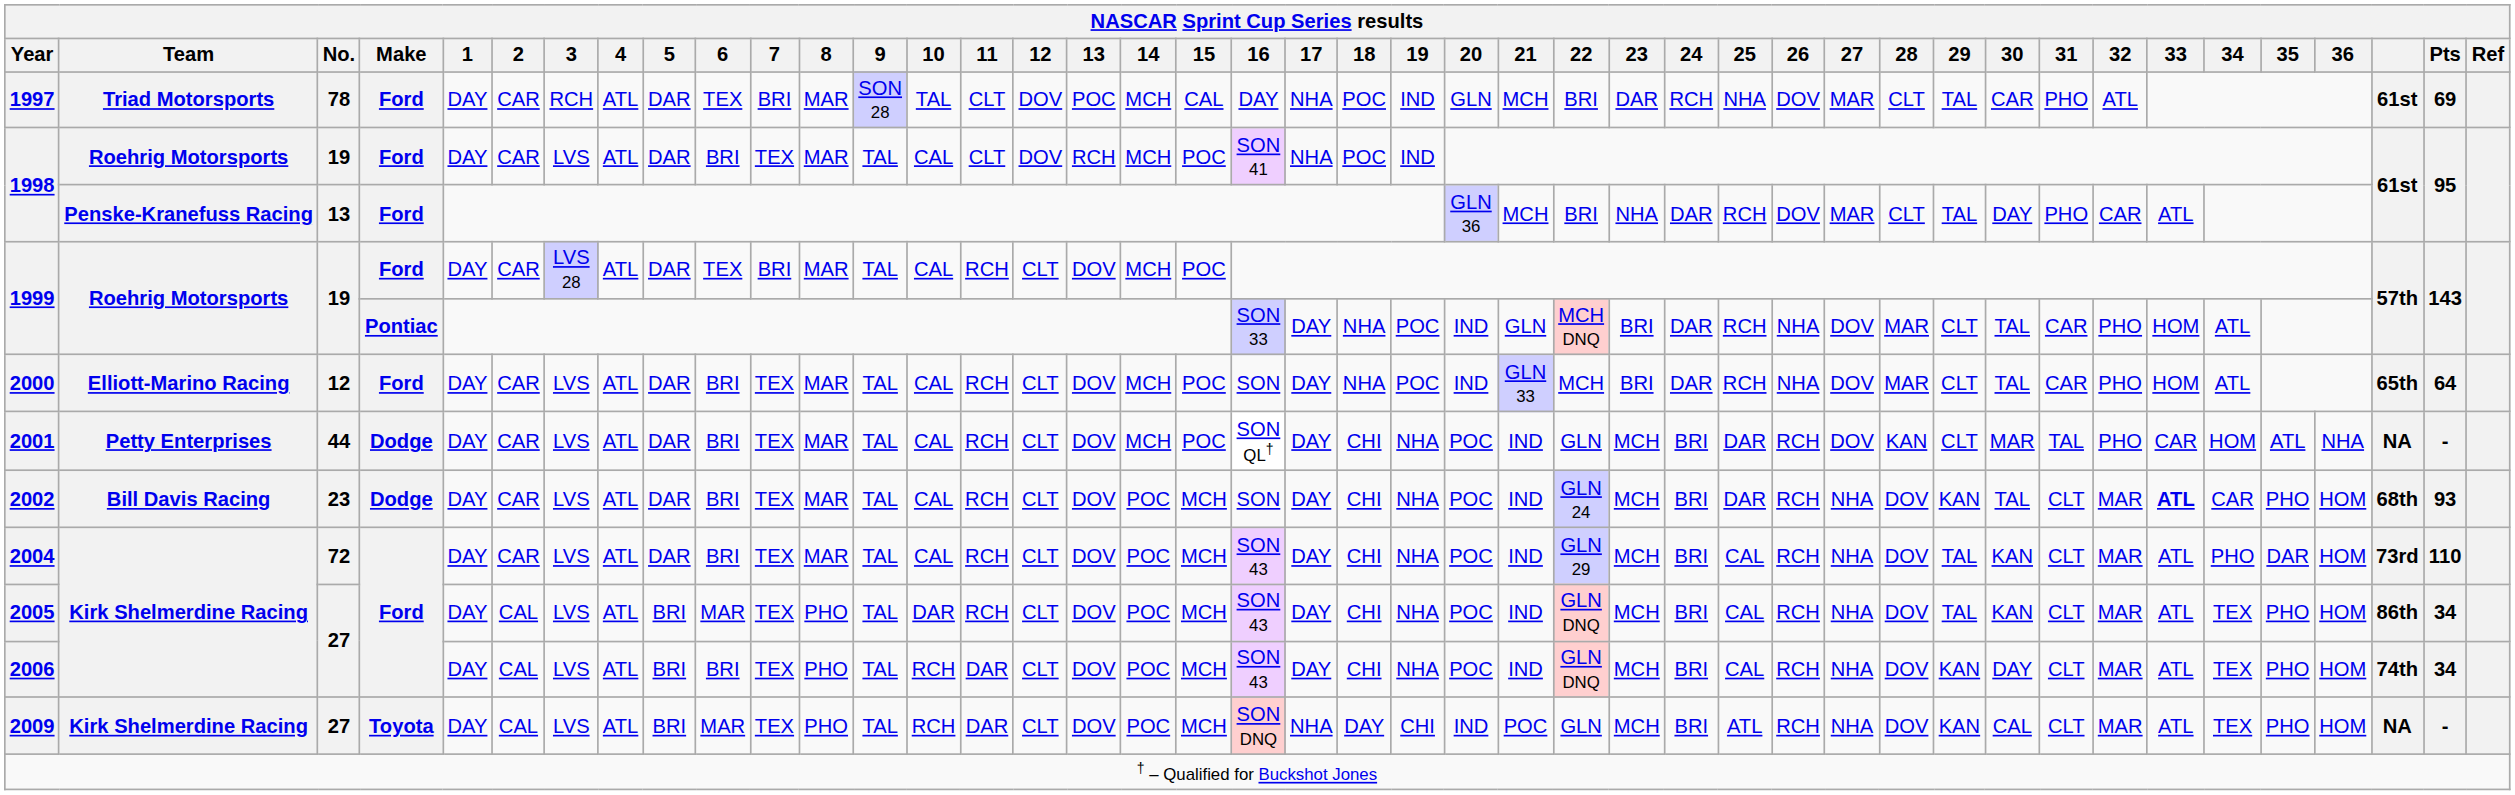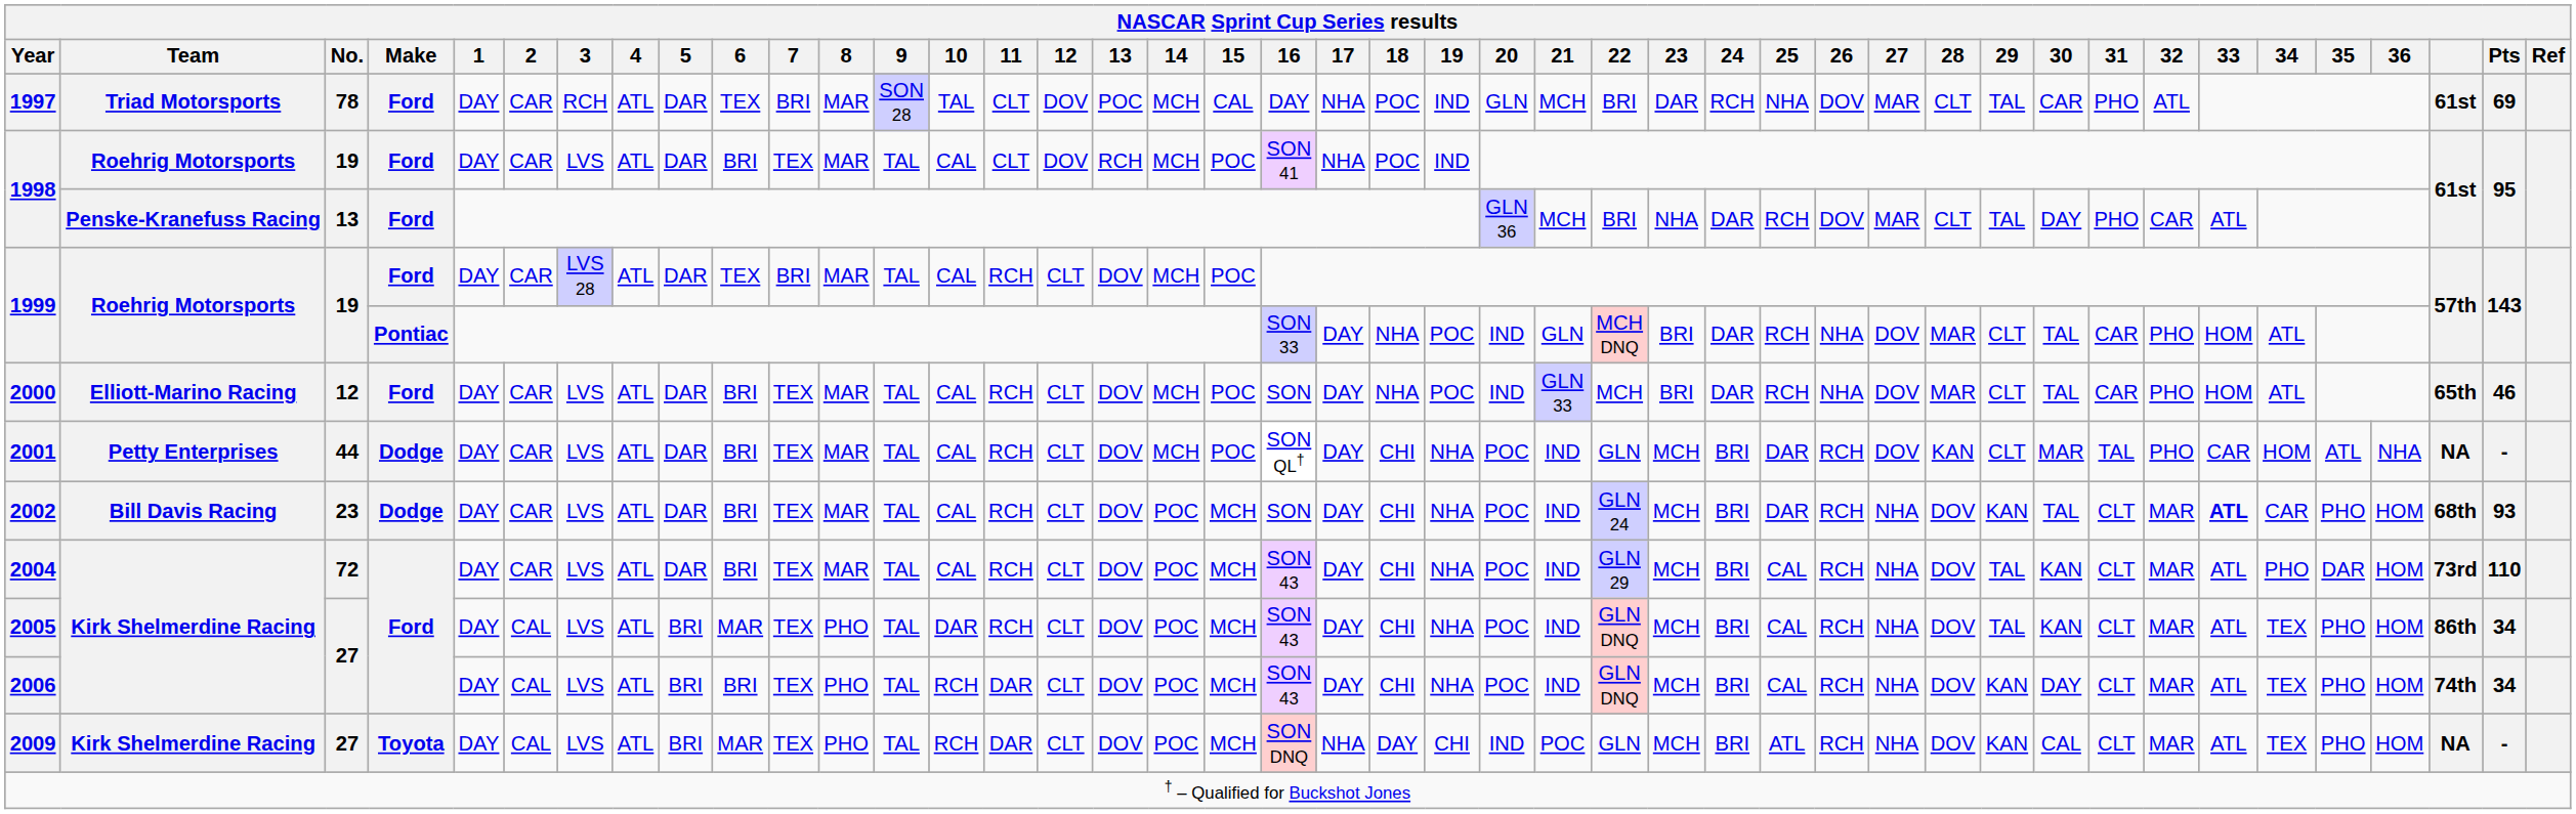2000 | Pts: 64 -> 46
